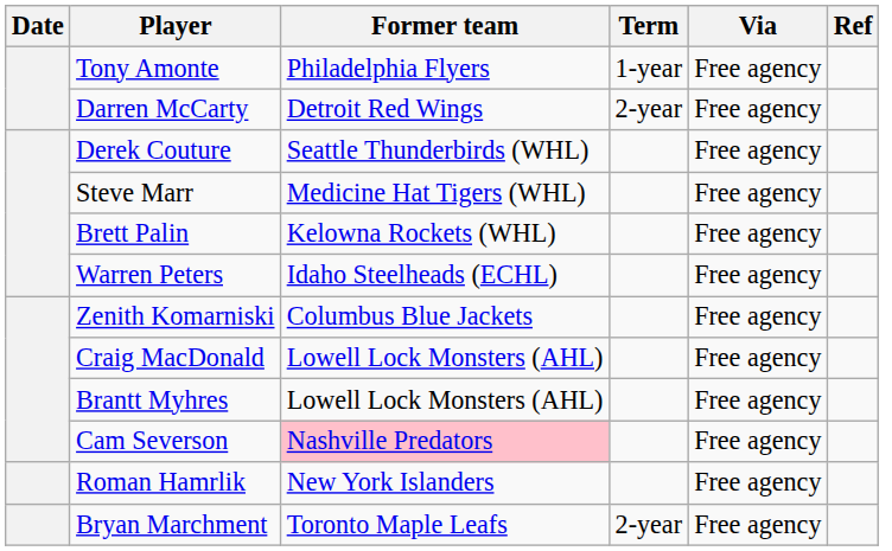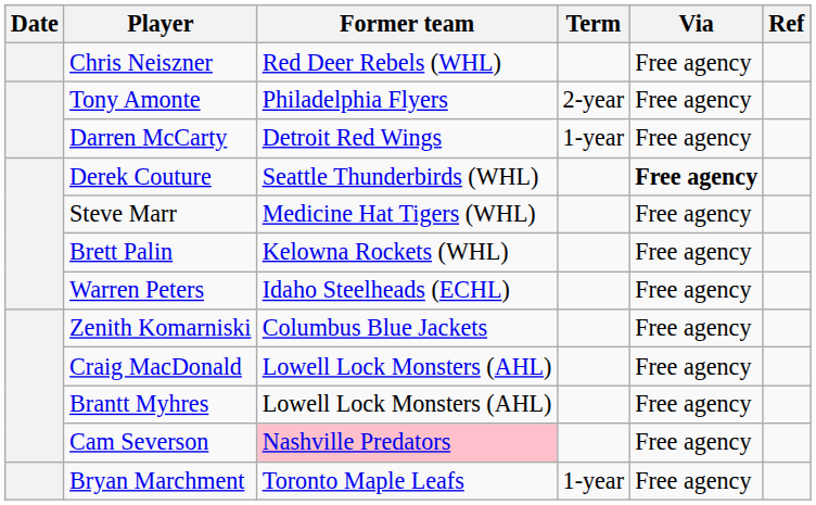+ row: Chris Neiszner | Red Deer Rebels (WHL) | Free agency
Tony Amonte | Term: 1-year -> 2-year
Darren McCarty | Term: 2-year -> 1-year
Derek Couture | Via: normal -> bold
- row: Roman Hamrlik | New York Islanders | Free agency
Bryan Marchment | Term: 2-year -> 1-year
